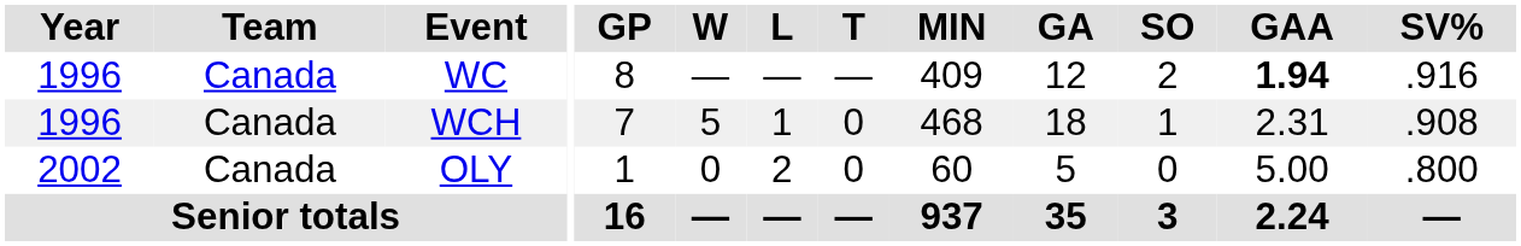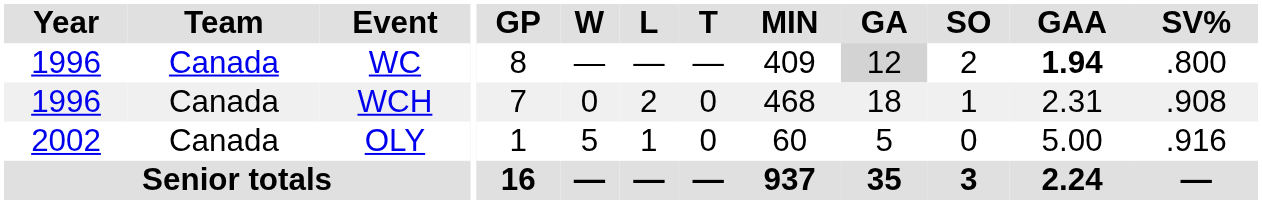WC | GA: no background -> lightgrey background
WC | SV%: .916 -> .800
WCH | W: 5 -> 0
WCH | L: 1 -> 2
OLY | W: 0 -> 5
OLY | L: 2 -> 1
OLY | SV%: .800 -> .916
